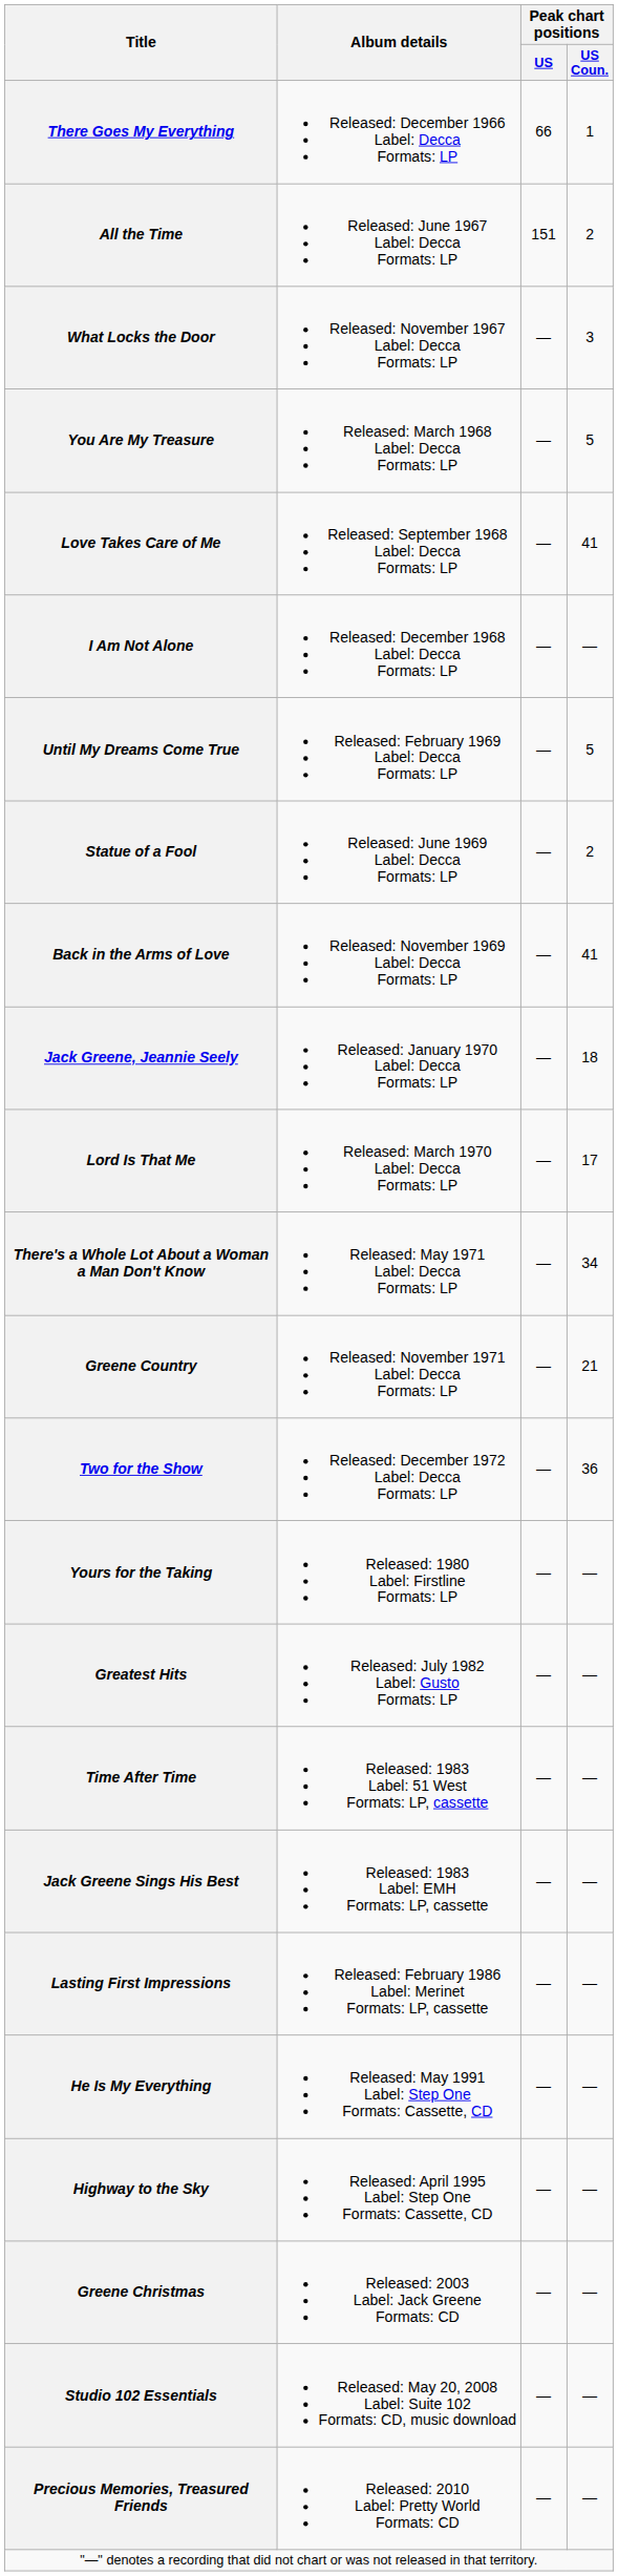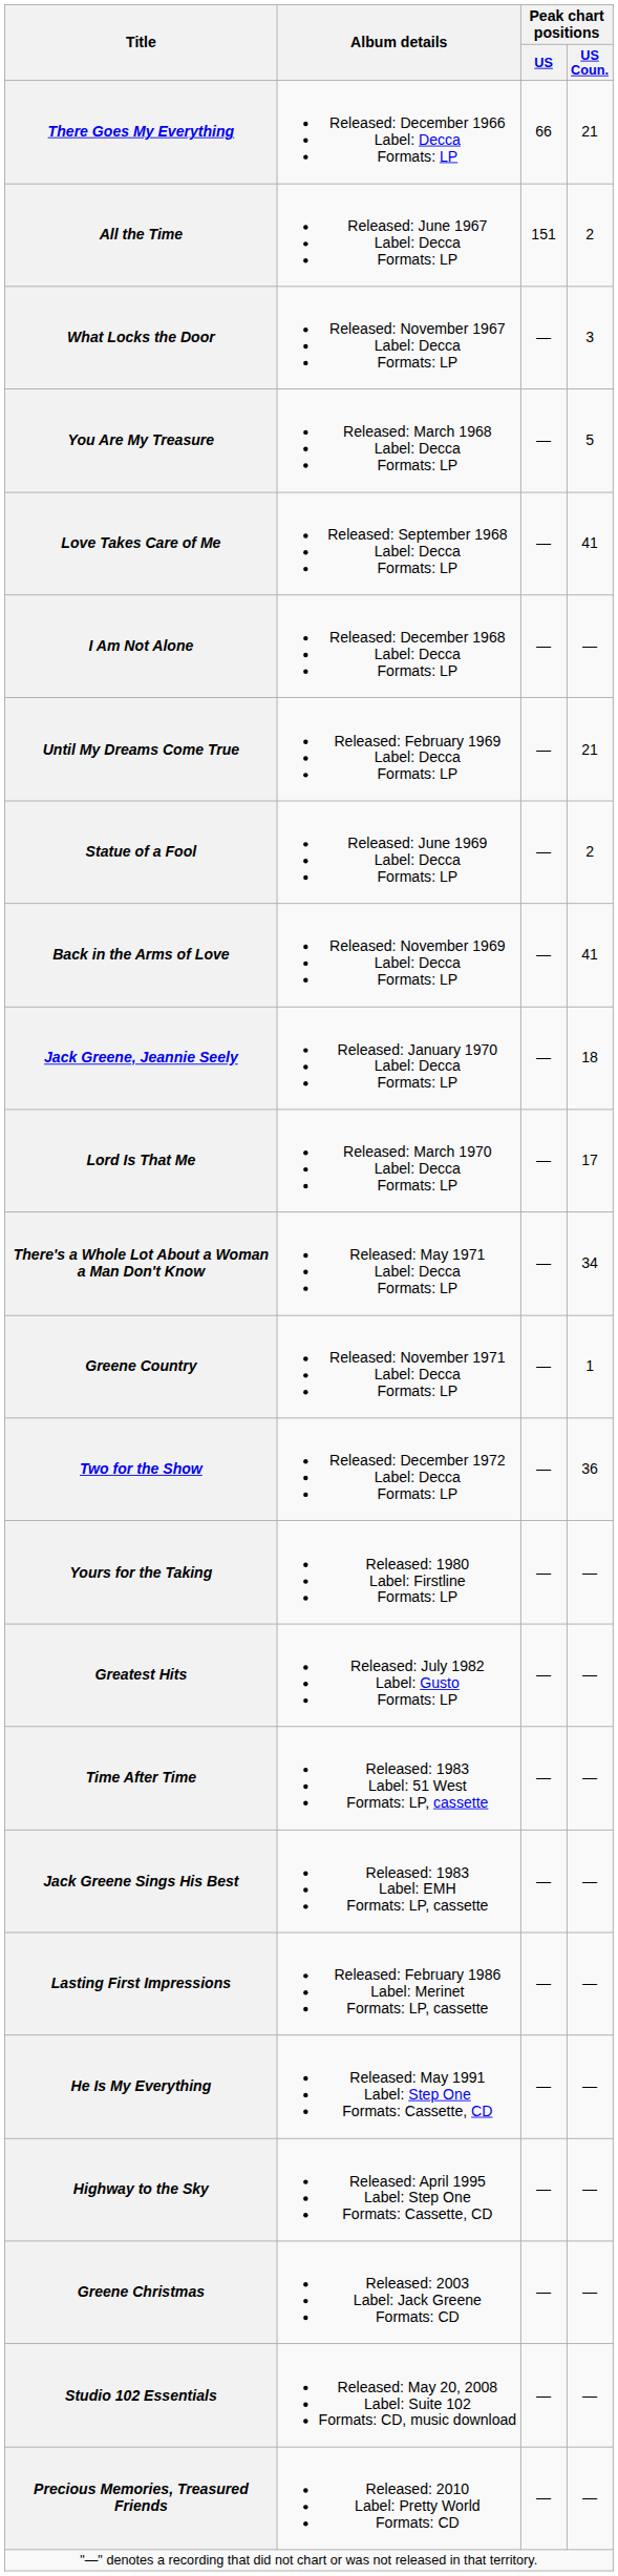There Goes My Everything | Peak chart positions / US Coun.: 1 -> 21
Until My Dreams Come True | Peak chart positions / US Coun.: 5 -> 21
Greene Country | Peak chart positions / US Coun.: 21 -> 1
